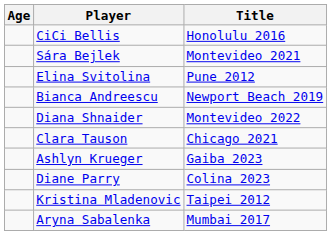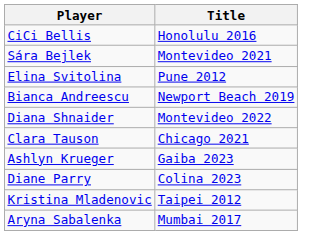- column: Age
